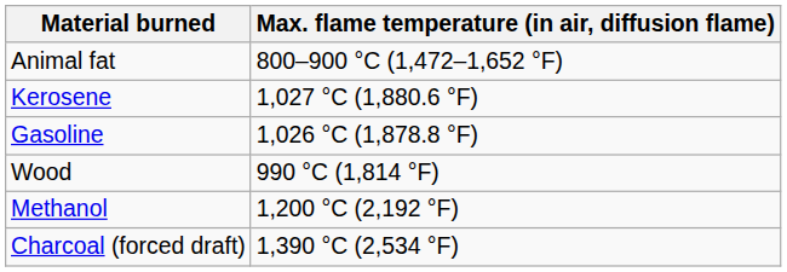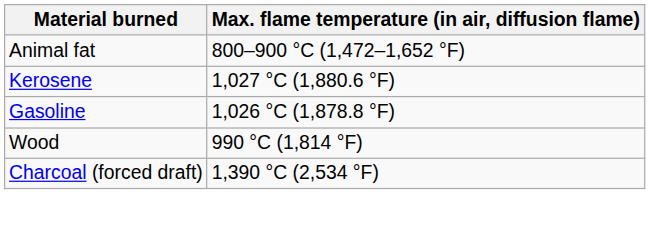- row: Methanol | 1,200 °C (2,192 °F)
